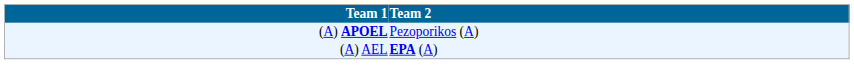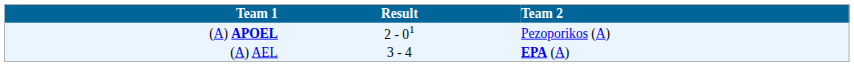+ column: Result | 2 - 01 | 3 - 4
